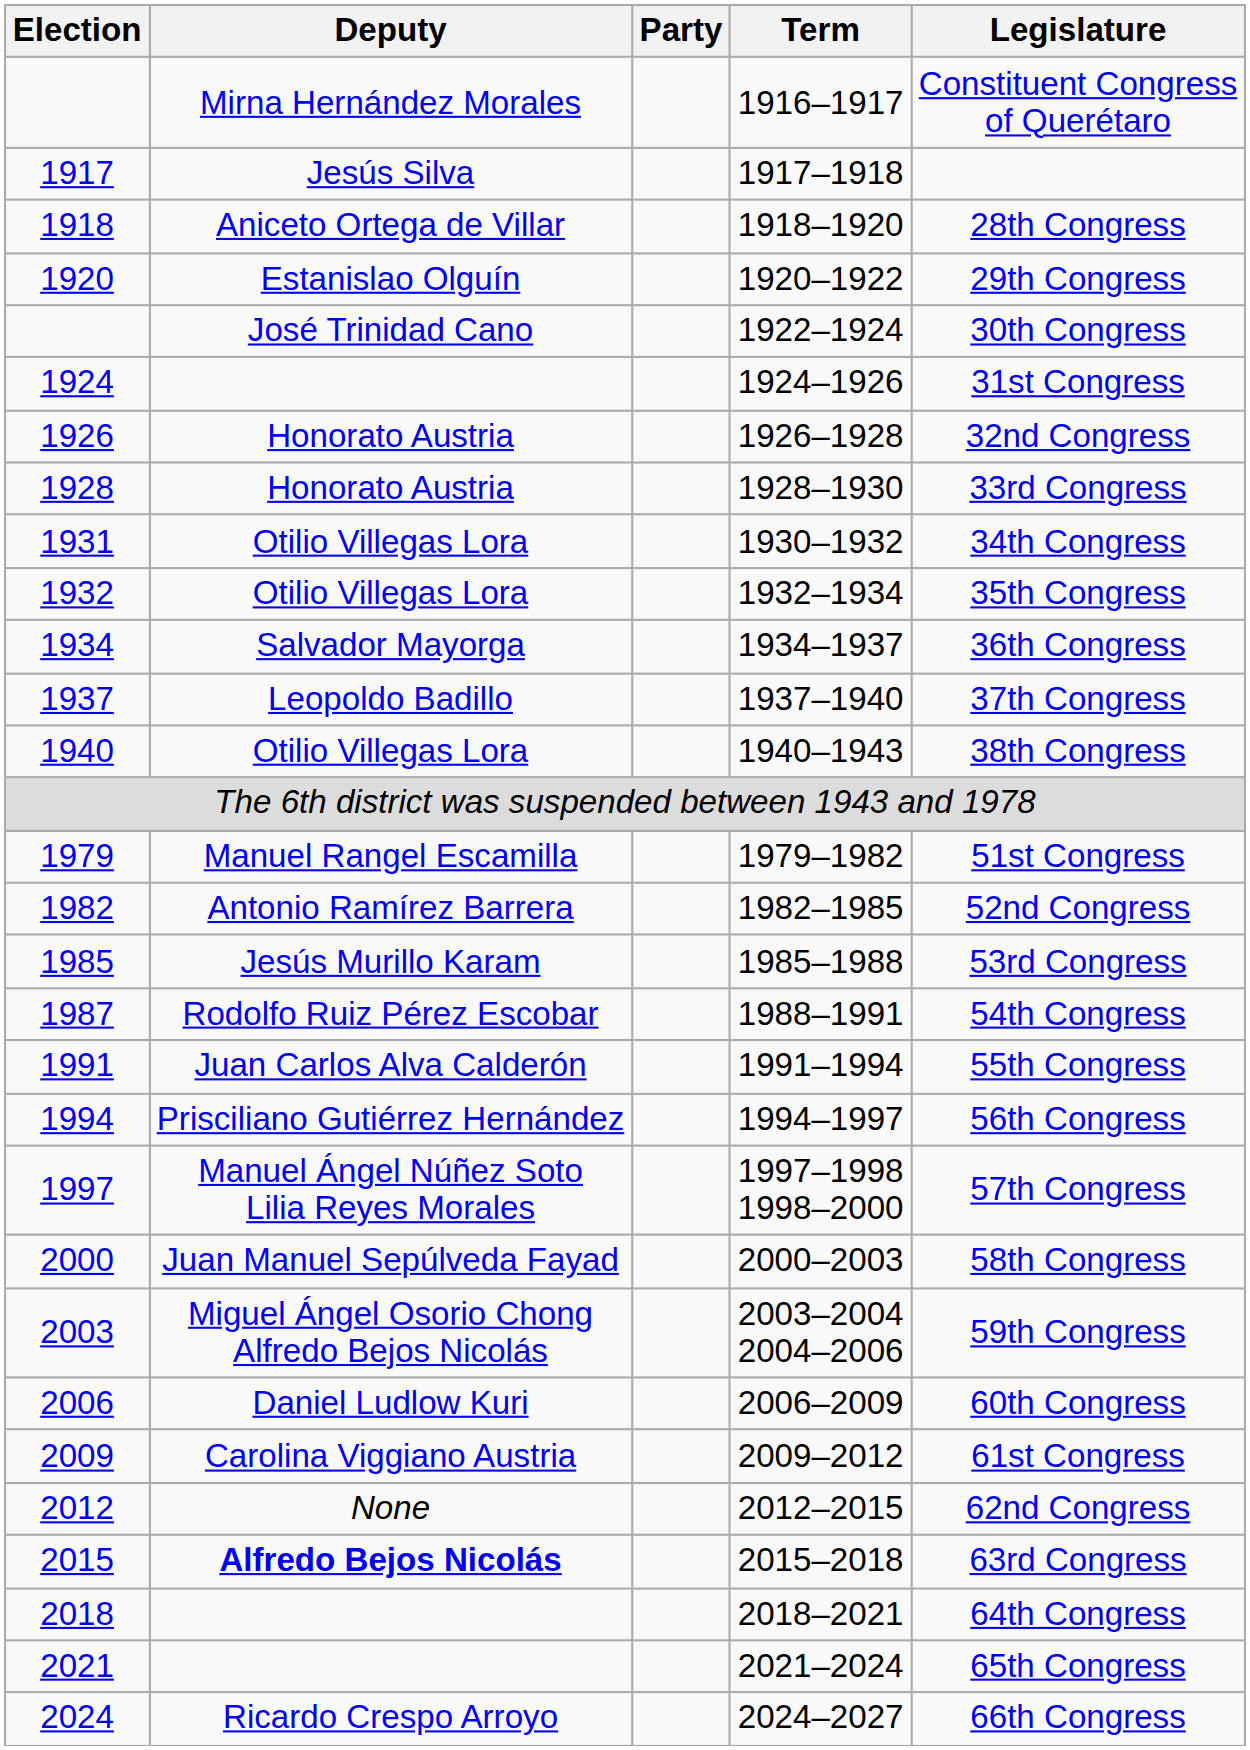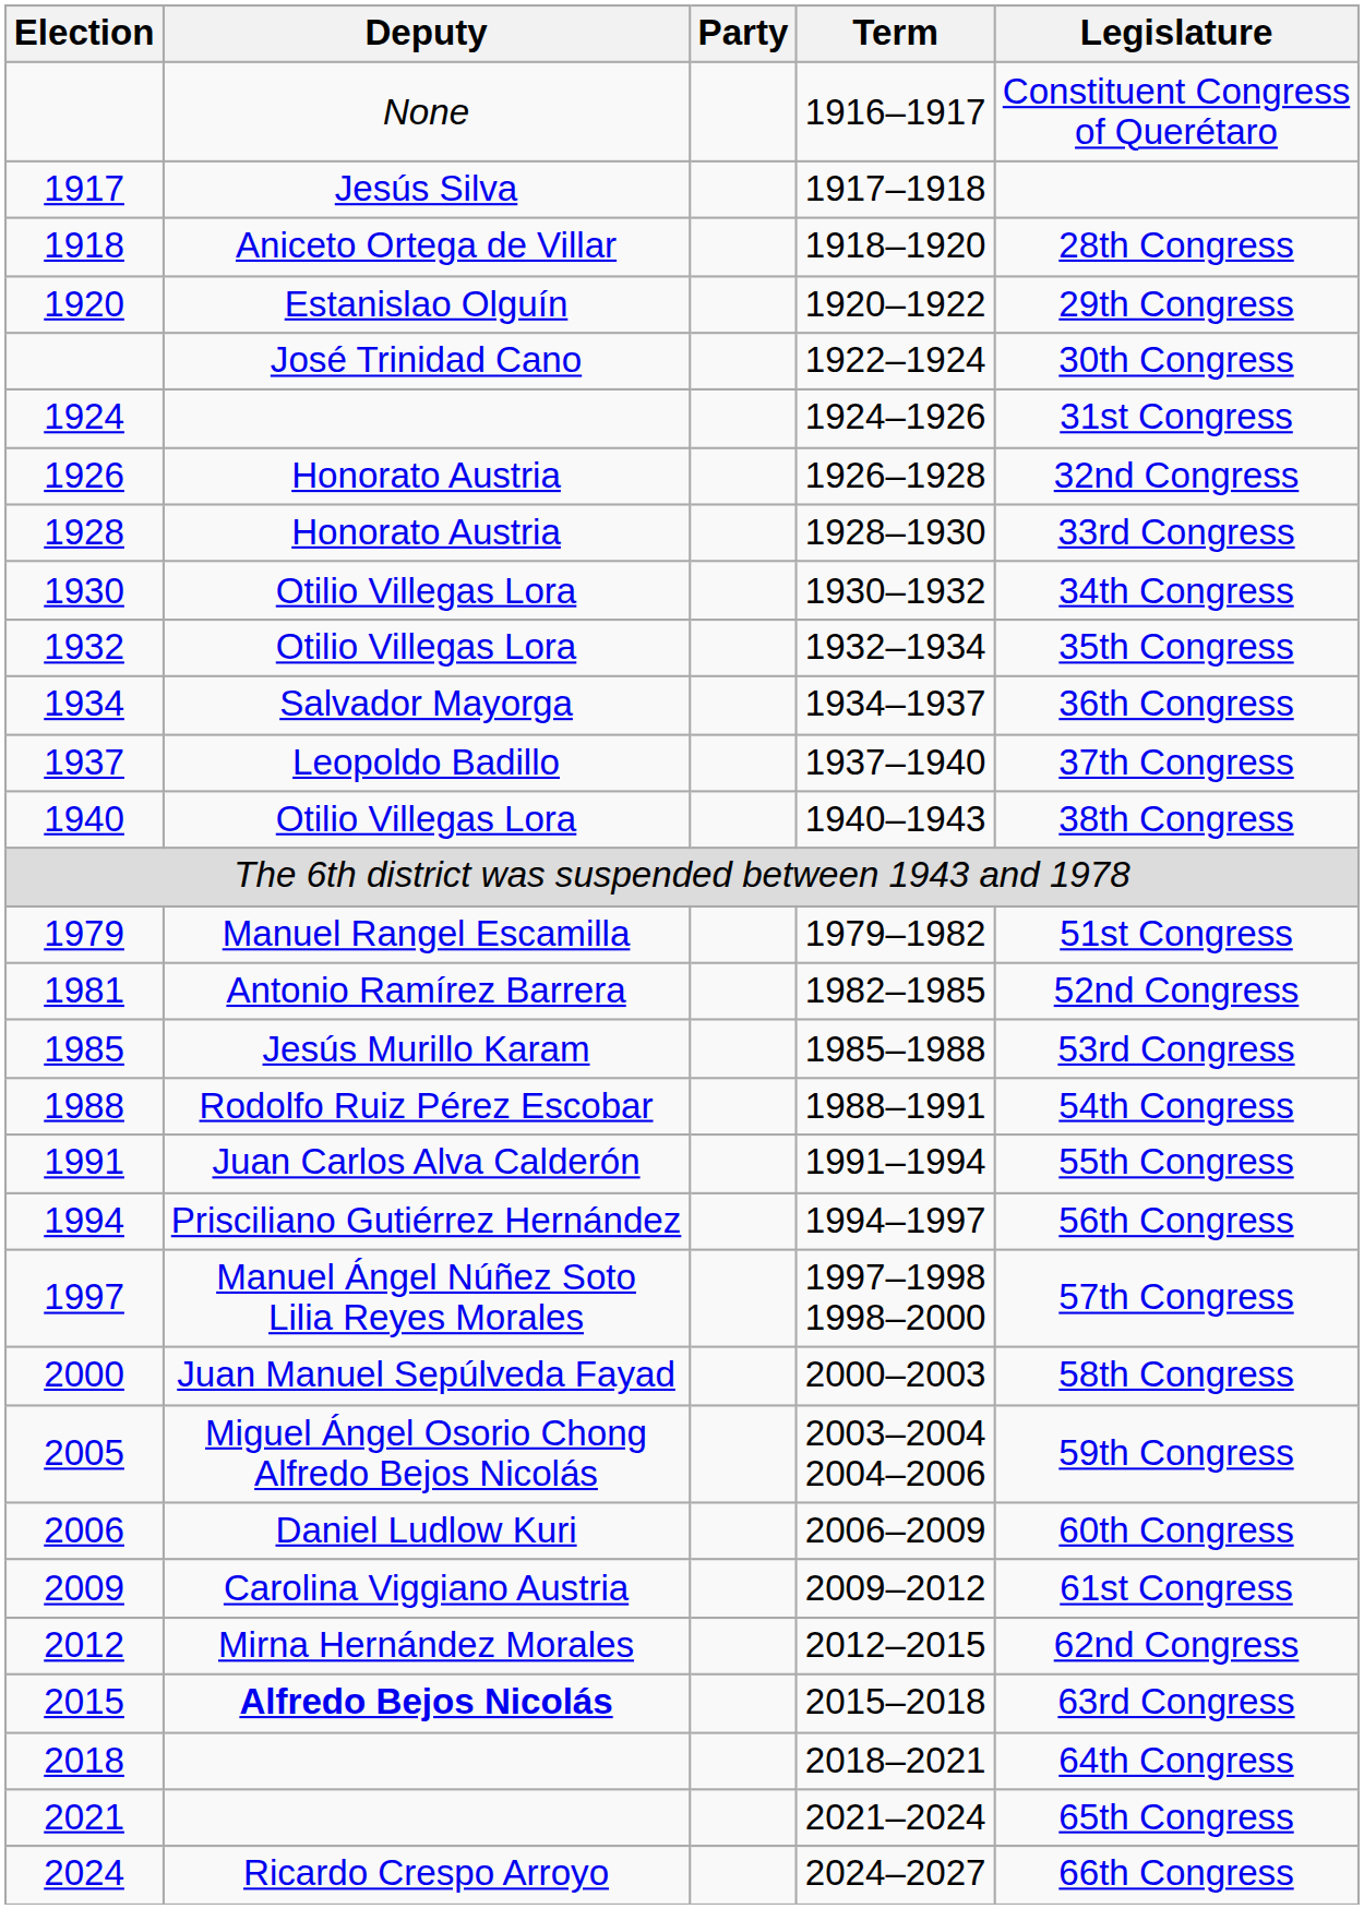1916–1917 | Deputy: Mirna Hernández Morales -> None
1930–1932 | Election: 1931 -> 1930
1982–1985 | Election: 1982 -> 1981
1988–1991 | Election: 1987 -> 1988
2003–2004 2004–2006 | Election: 2003 -> 2005
2012–2015 | Deputy: None -> Mirna Hernández Morales
